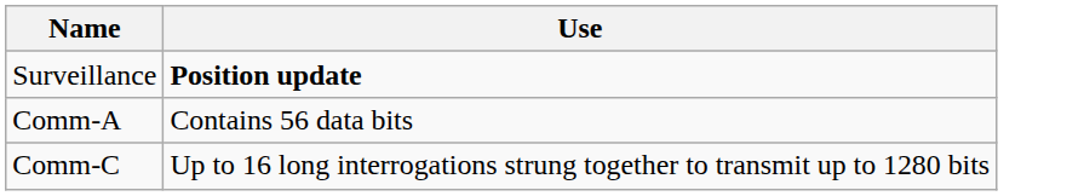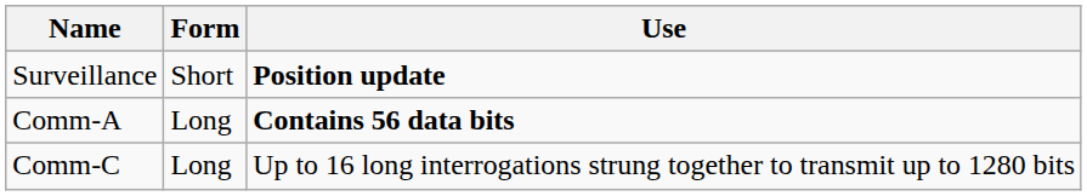+ column: Form | Short | Long | Long
Comm-A | Use: normal -> bold
